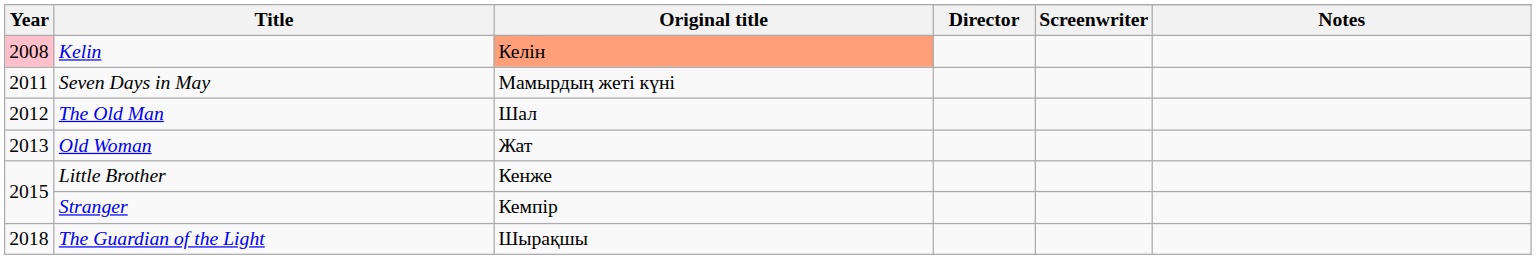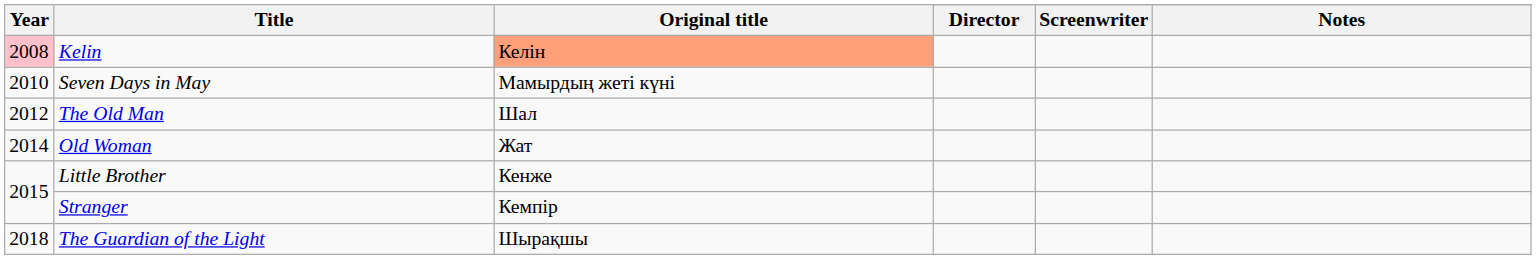Seven Days in May | Year: 2011 -> 2010
Old Woman | Year: 2013 -> 2014
